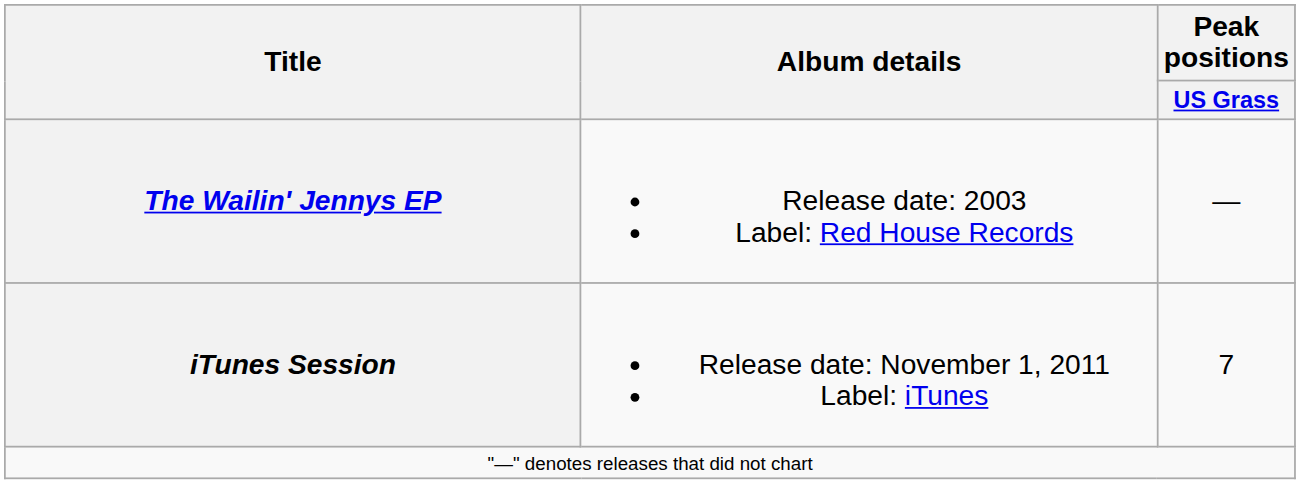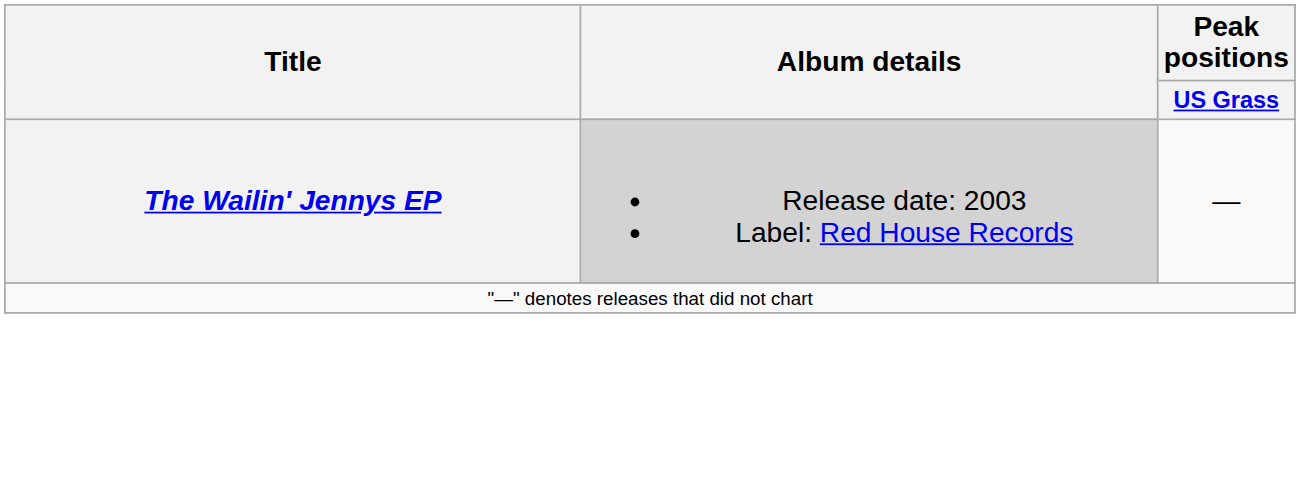The Wailin' Jennys EP | Album details: no background -> lightgrey background
- row: iTunes Session | Release date: November 1, 2011 Label: iTunes | 7
